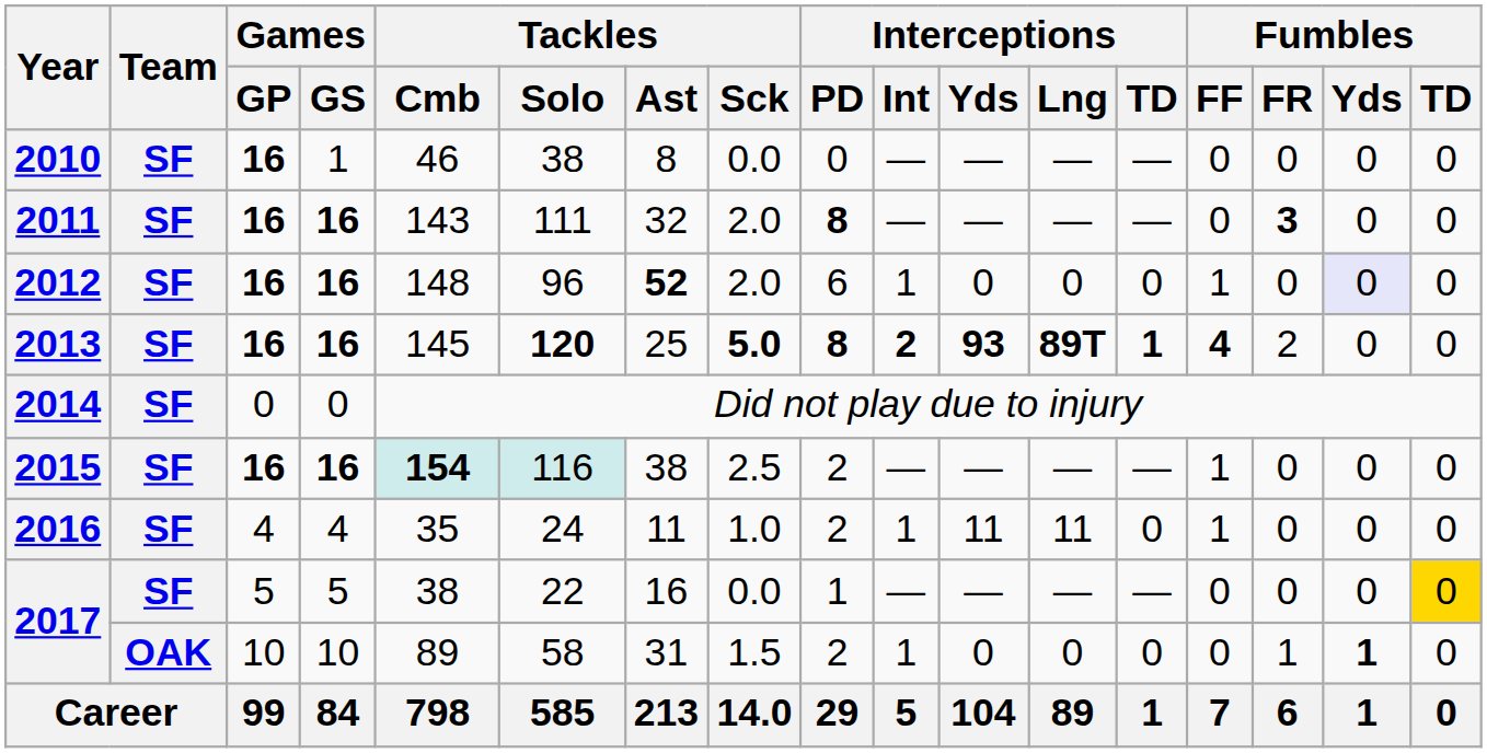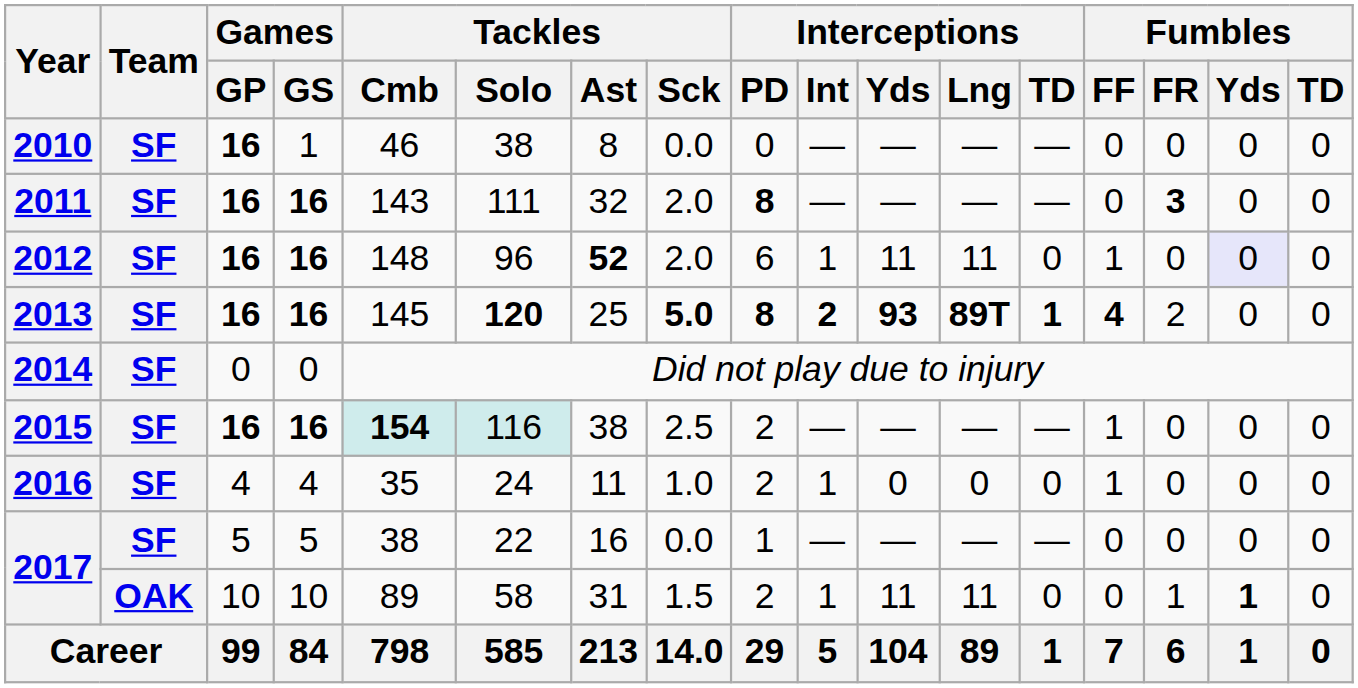2012 | Interceptions / Yds: 0 -> 11
2012 | Interceptions / Lng: 0 -> 11
2016 | Interceptions / Yds: 11 -> 0
2016 | Interceptions / Lng: 11 -> 0
2017 / 5 | Fumbles / TD: gold background -> no background
2017 / 10 | Interceptions / Yds: 0 -> 11
2017 / 10 | Interceptions / Lng: 0 -> 11
